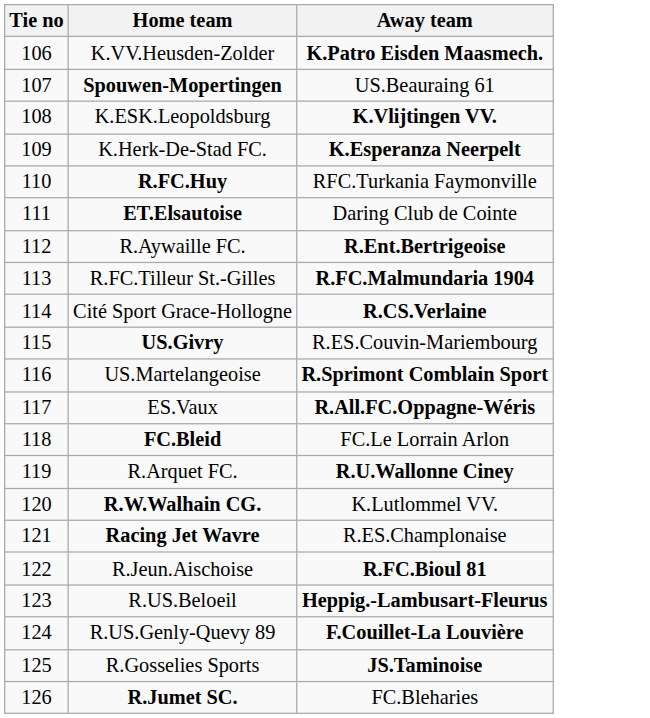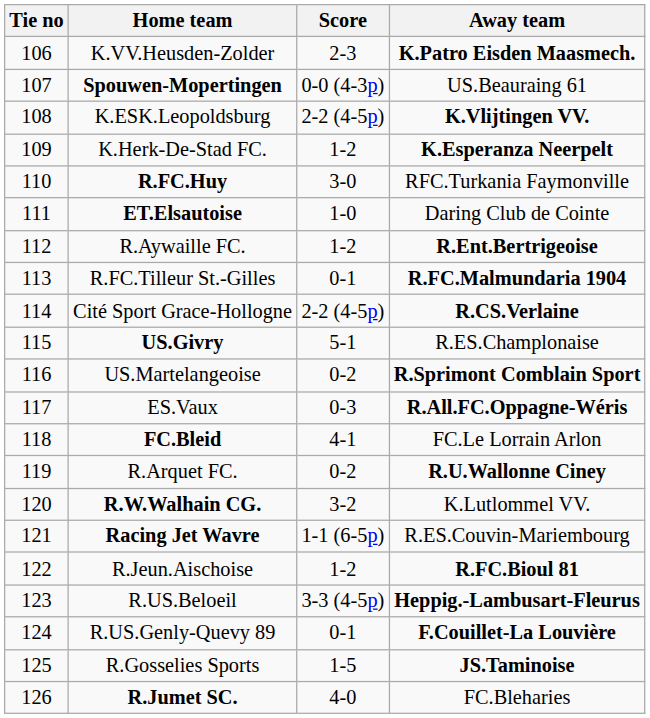+ column: Score | 2-3 | 0-0 (4-3p) | 2-2 (4-5p) | 1-2 | 3-0 | 1-0 | 1-2 | 0-1 | 2-2 (4-5p) | 5-1 | 0-2 | 0-3 | 4-1 | 0-2 | 3-2 | 1-1 (6-5p) | 1-2 | 3-3 (4-5p) | 0-1 | 1-5 | 4-0
US.Givry | Away team: R.ES.Couvin-Mariembourg -> R.ES.Champlonaise
Racing Jet Wavre | Away team: R.ES.Champlonaise -> R.ES.Couvin-Mariembourg
